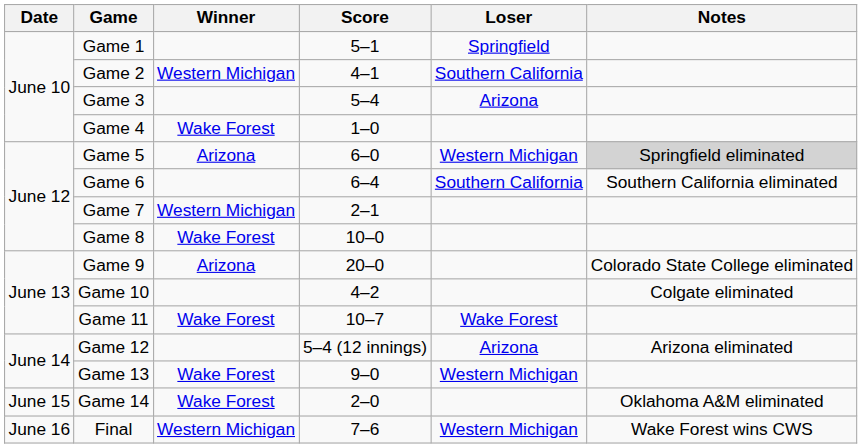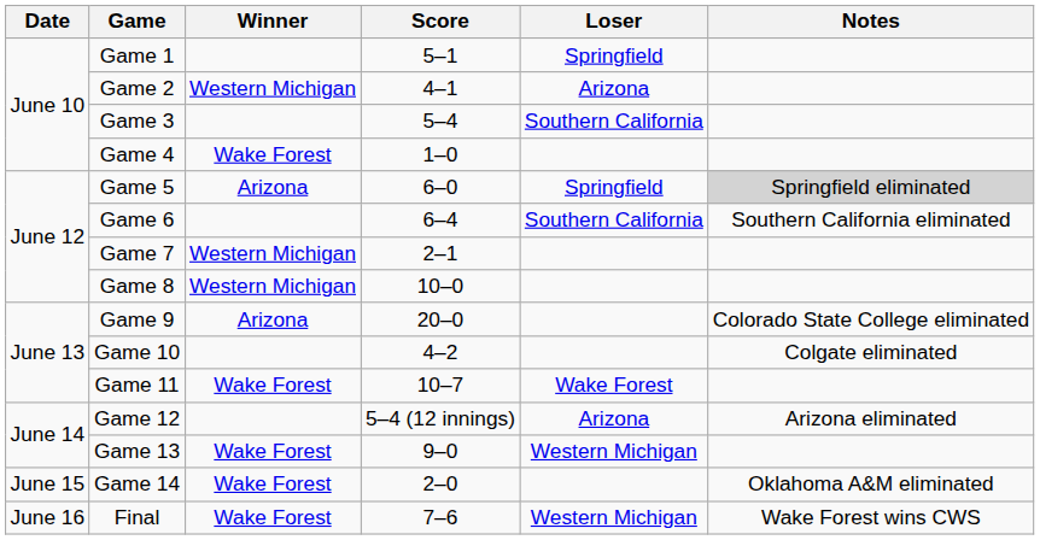Game 2 | Loser: Southern California -> Arizona
Game 3 | Loser: Arizona -> Southern California
Game 5 | Loser: Western Michigan -> Springfield
Game 8 | Winner: Wake Forest -> Western Michigan
Final | Winner: Western Michigan -> Wake Forest
